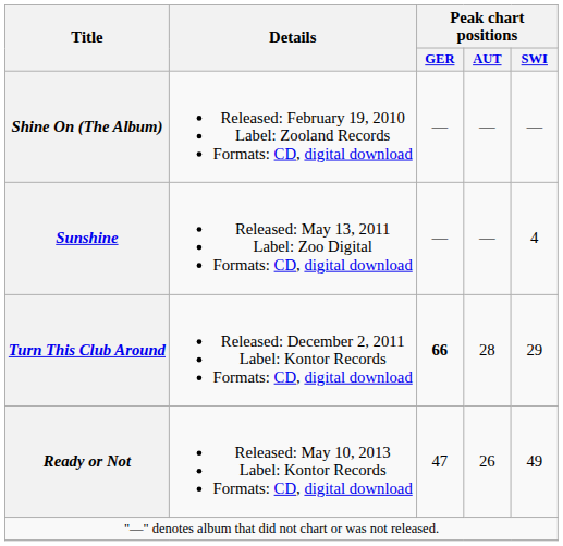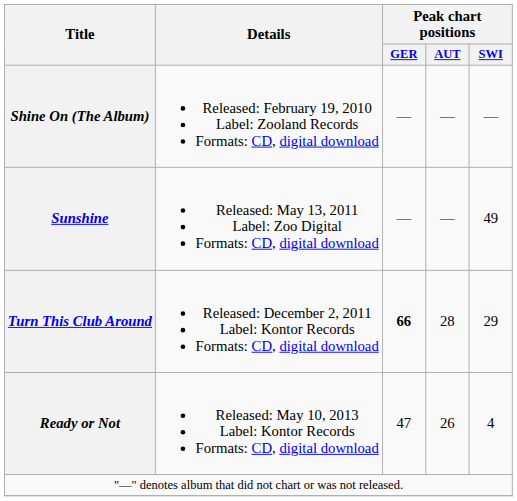Sunshine | Peak chart positions / SWI: 4 -> 49
Ready or Not | Peak chart positions / SWI: 49 -> 4
